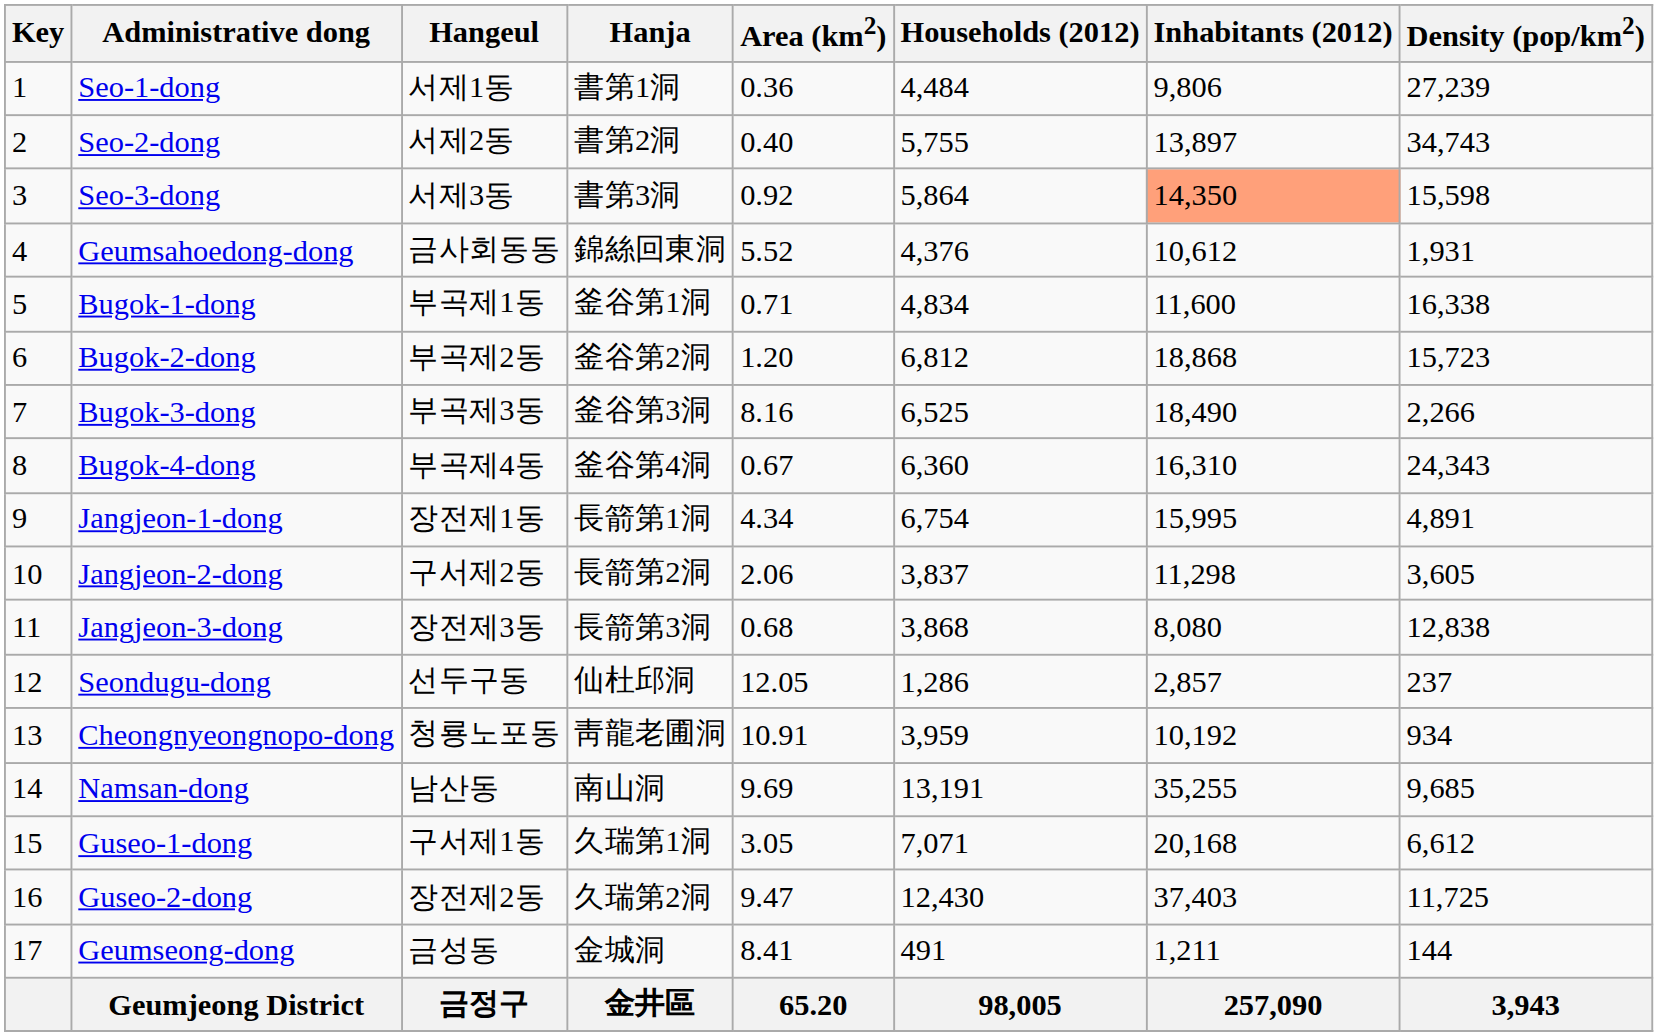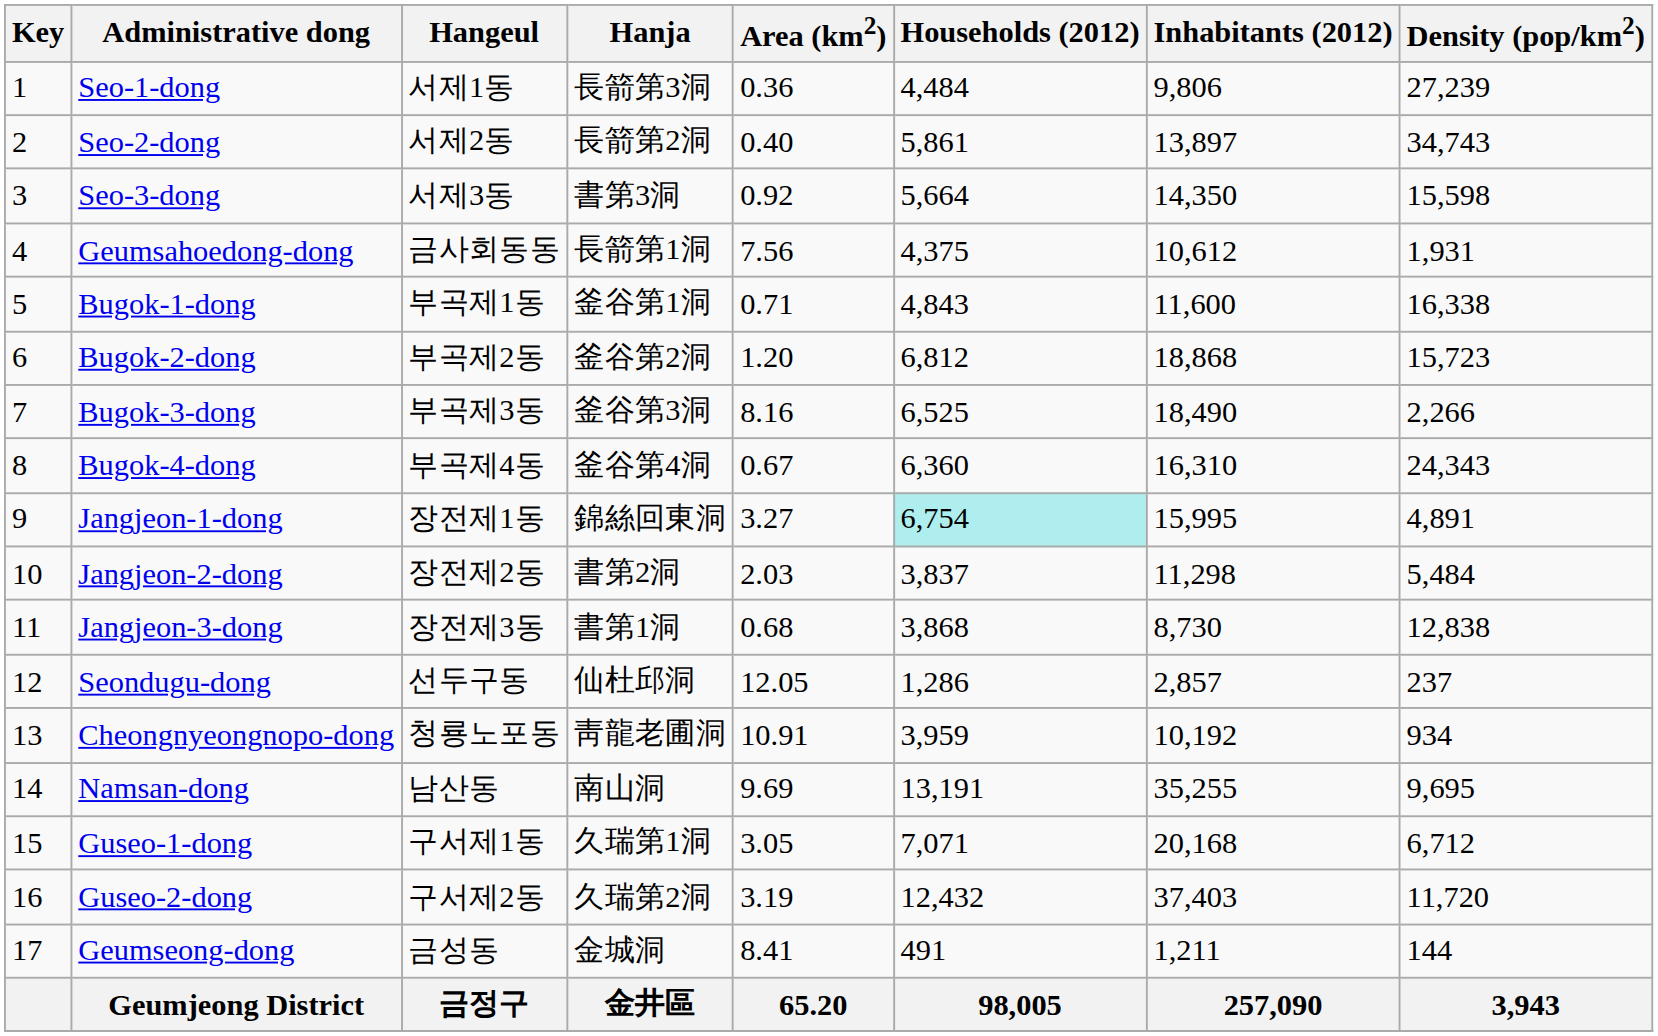Seo-1-dong | Hanja: 書第1洞 -> 長箭第3洞
Seo-2-dong | Hanja: 書第2洞 -> 長箭第2洞
Seo-2-dong | Households (2012): 5,755 -> 5,861
Seo-3-dong | Households (2012): 5,864 -> 5,664
Seo-3-dong | Inhabitants (2012): lightsalmon background -> no background
Geumsahoedong-dong | Hanja: 錦絲回東洞 -> 長箭第1洞
Geumsahoedong-dong | Area (km2): 5.52 -> 7.56
Geumsahoedong-dong | Households (2012): 4,376 -> 4,375
Bugok-1-dong | Households (2012): 4,834 -> 4,843
Jangjeon-1-dong | Hanja: 長箭第1洞 -> 錦絲回東洞
Jangjeon-1-dong | Area (km2): 4.34 -> 3.27
Jangjeon-1-dong | Households (2012): no background -> paleturquoise background
Jangjeon-2-dong | Hangeul: 구서제2동 -> 장전제2동
Jangjeon-2-dong | Hanja: 長箭第2洞 -> 書第2洞
Jangjeon-2-dong | Area (km2): 2.06 -> 2.03
Jangjeon-2-dong | Density (pop/km2): 3,605 -> 5,484
Jangjeon-3-dong | Hanja: 長箭第3洞 -> 書第1洞
Jangjeon-3-dong | Inhabitants (2012): 8,080 -> 8,730
Namsan-dong | Density (pop/km2): 9,685 -> 9,695
Guseo-1-dong | Density (pop/km2): 6,612 -> 6,712
Guseo-2-dong | Hangeul: 장전제2동 -> 구서제2동
Guseo-2-dong | Area (km2): 9.47 -> 3.19
Guseo-2-dong | Households (2012): 12,430 -> 12,432
Guseo-2-dong | Density (pop/km2): 11,725 -> 11,720
